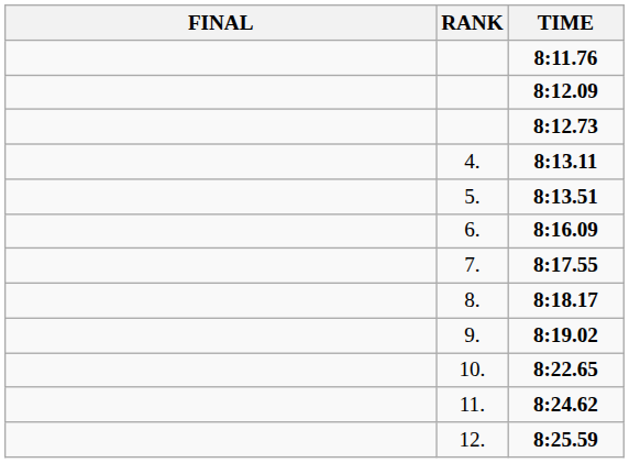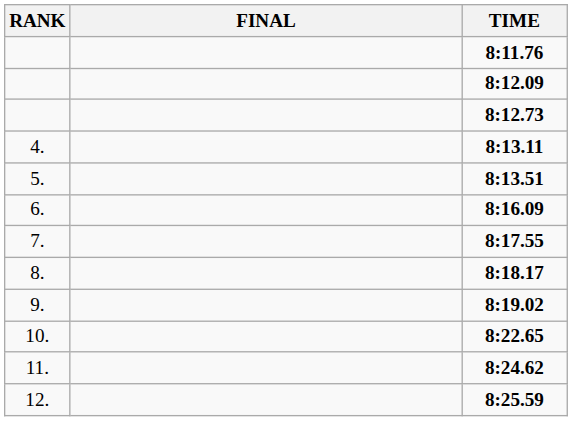columns swapped: RANK <-> FINAL
